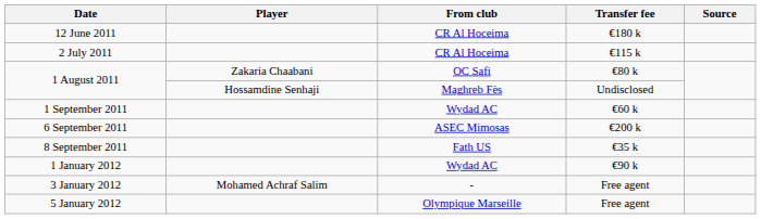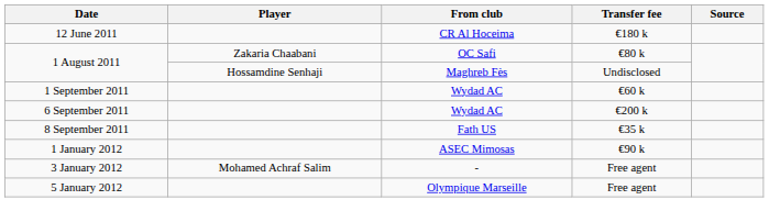- row: 2 July 2011 | CR Al Hoceima | €115 k
6 September 2011 | From club: ASEC Mimosas -> Wydad AC
1 January 2012 | From club: Wydad AC -> ASEC Mimosas
